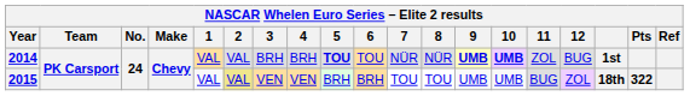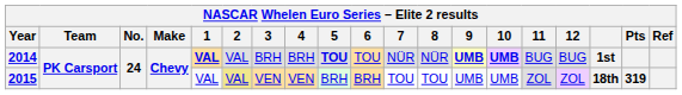2014 | 1: normal -> bold
2014 | 11: ZOL -> BUG
2015 | 11: BUG -> ZOL
2015 | Pts: 322 -> 319
